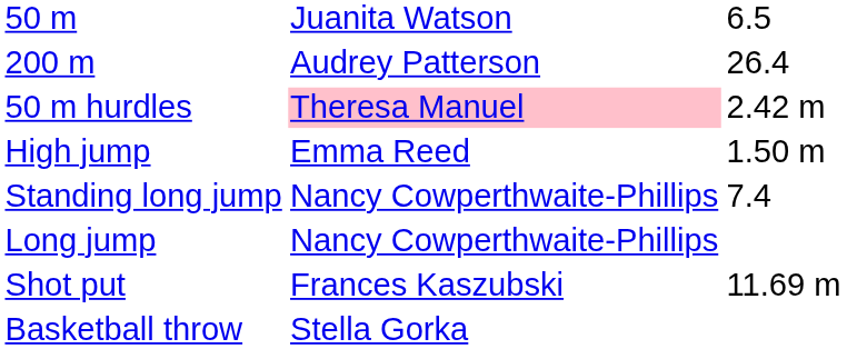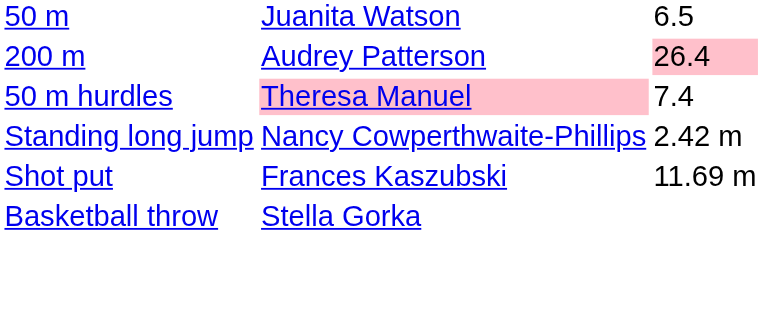200 m | column 3: no background -> pink background
50 m hurdles | column 3: 2.42 m -> 7.4
- row: High jump | Emma Reed | 1.50 m
Standing long jump | column 3: 7.4 -> 2.42 m
- row: Long jump | Nancy Cowperthwaite-Phillips
